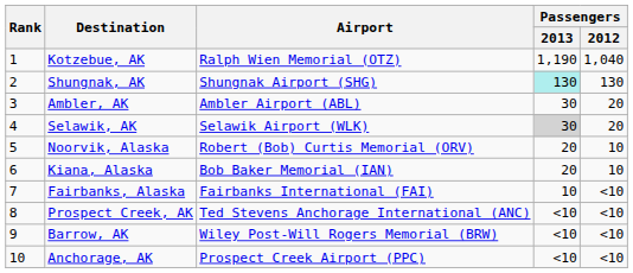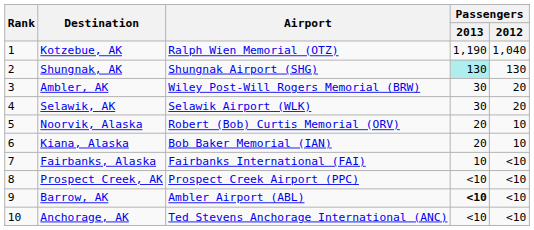Ambler, AK | Airport: Ambler Airport (ABL) -> Wiley Post-Will Rogers Memorial (BRW)
Selawik, AK | Passengers / 2013: lightgrey background -> no background
Prospect Creek, AK | Airport: Ted Stevens Anchorage International (ANC) -> Prospect Creek Airport (PPC)
Barrow, AK | Airport: Wiley Post-Will Rogers Memorial (BRW) -> Ambler Airport (ABL)
Barrow, AK | Passengers / 2013: normal -> bold
Anchorage, AK | Airport: Prospect Creek Airport (PPC) -> Ted Stevens Anchorage International (ANC)
